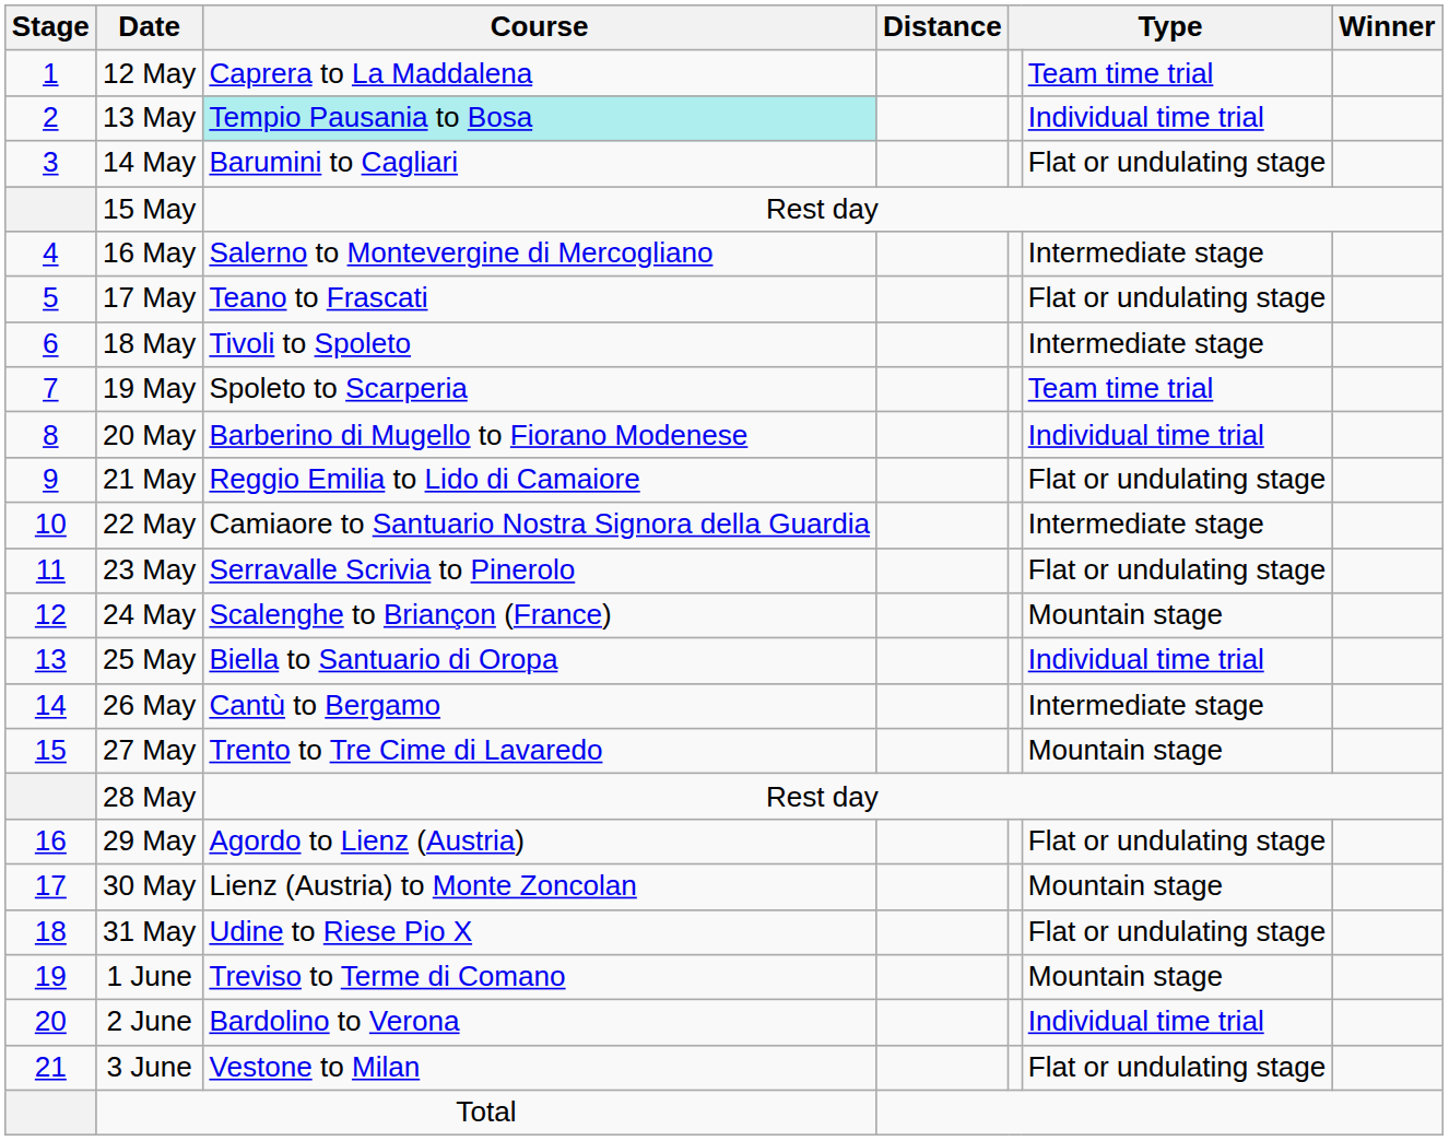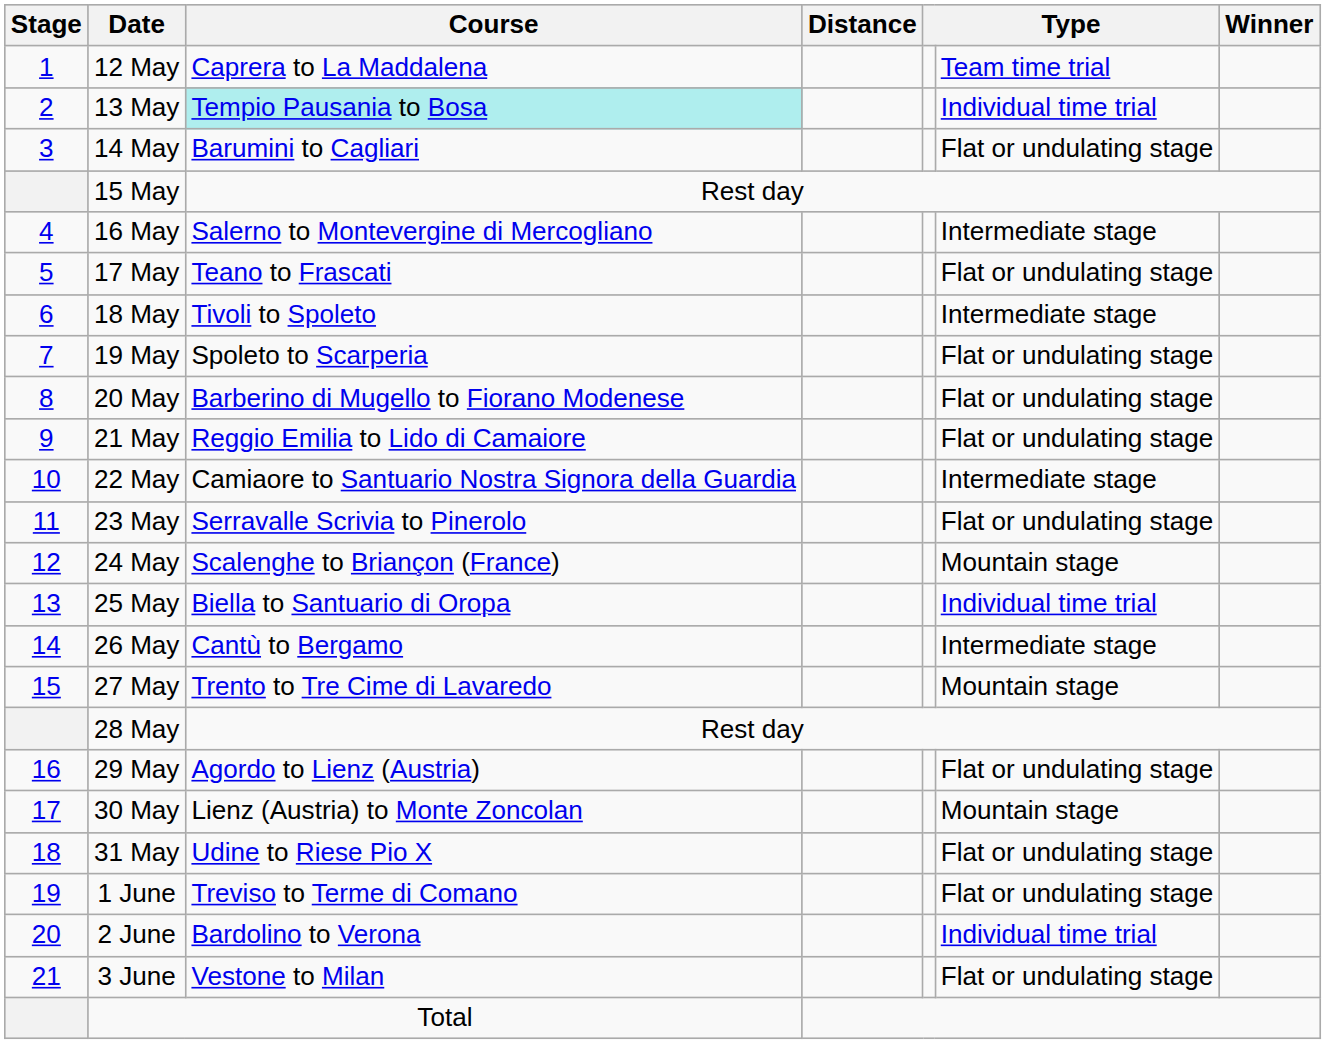19 May | column 6: Team time trial -> Flat or undulating stage
20 May | column 6: Individual time trial -> Flat or undulating stage
1 June | column 6: Mountain stage -> Flat or undulating stage
